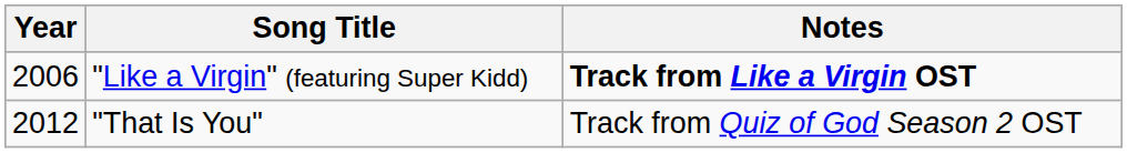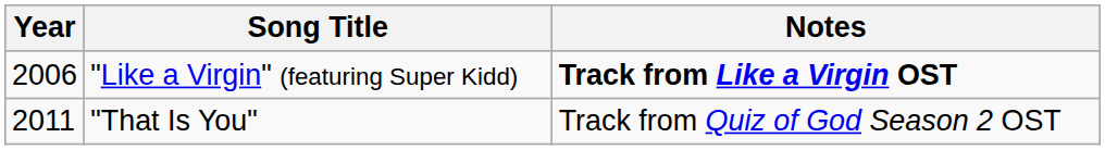"That Is You" | Year: 2012 -> 2011
